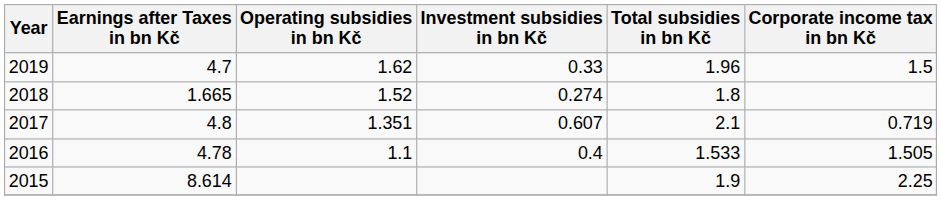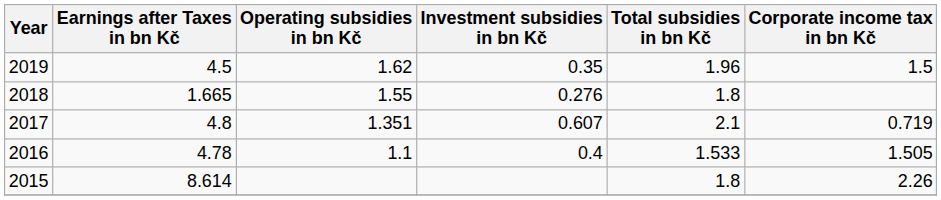2019 | Earnings after Taxes in bn Kč: 4.7 -> 4.5
2019 | Investment subsidies in bn Kč: 0.33 -> 0.35
2018 | Operating subsidies in bn Kč: 1.52 -> 1.55
2018 | Investment subsidies in bn Kč: 0.274 -> 0.276
2015 | Total subsidies in bn Kč: 1.9 -> 1.8
2015 | Corporate income tax in bn Kč: 2.25 -> 2.26
